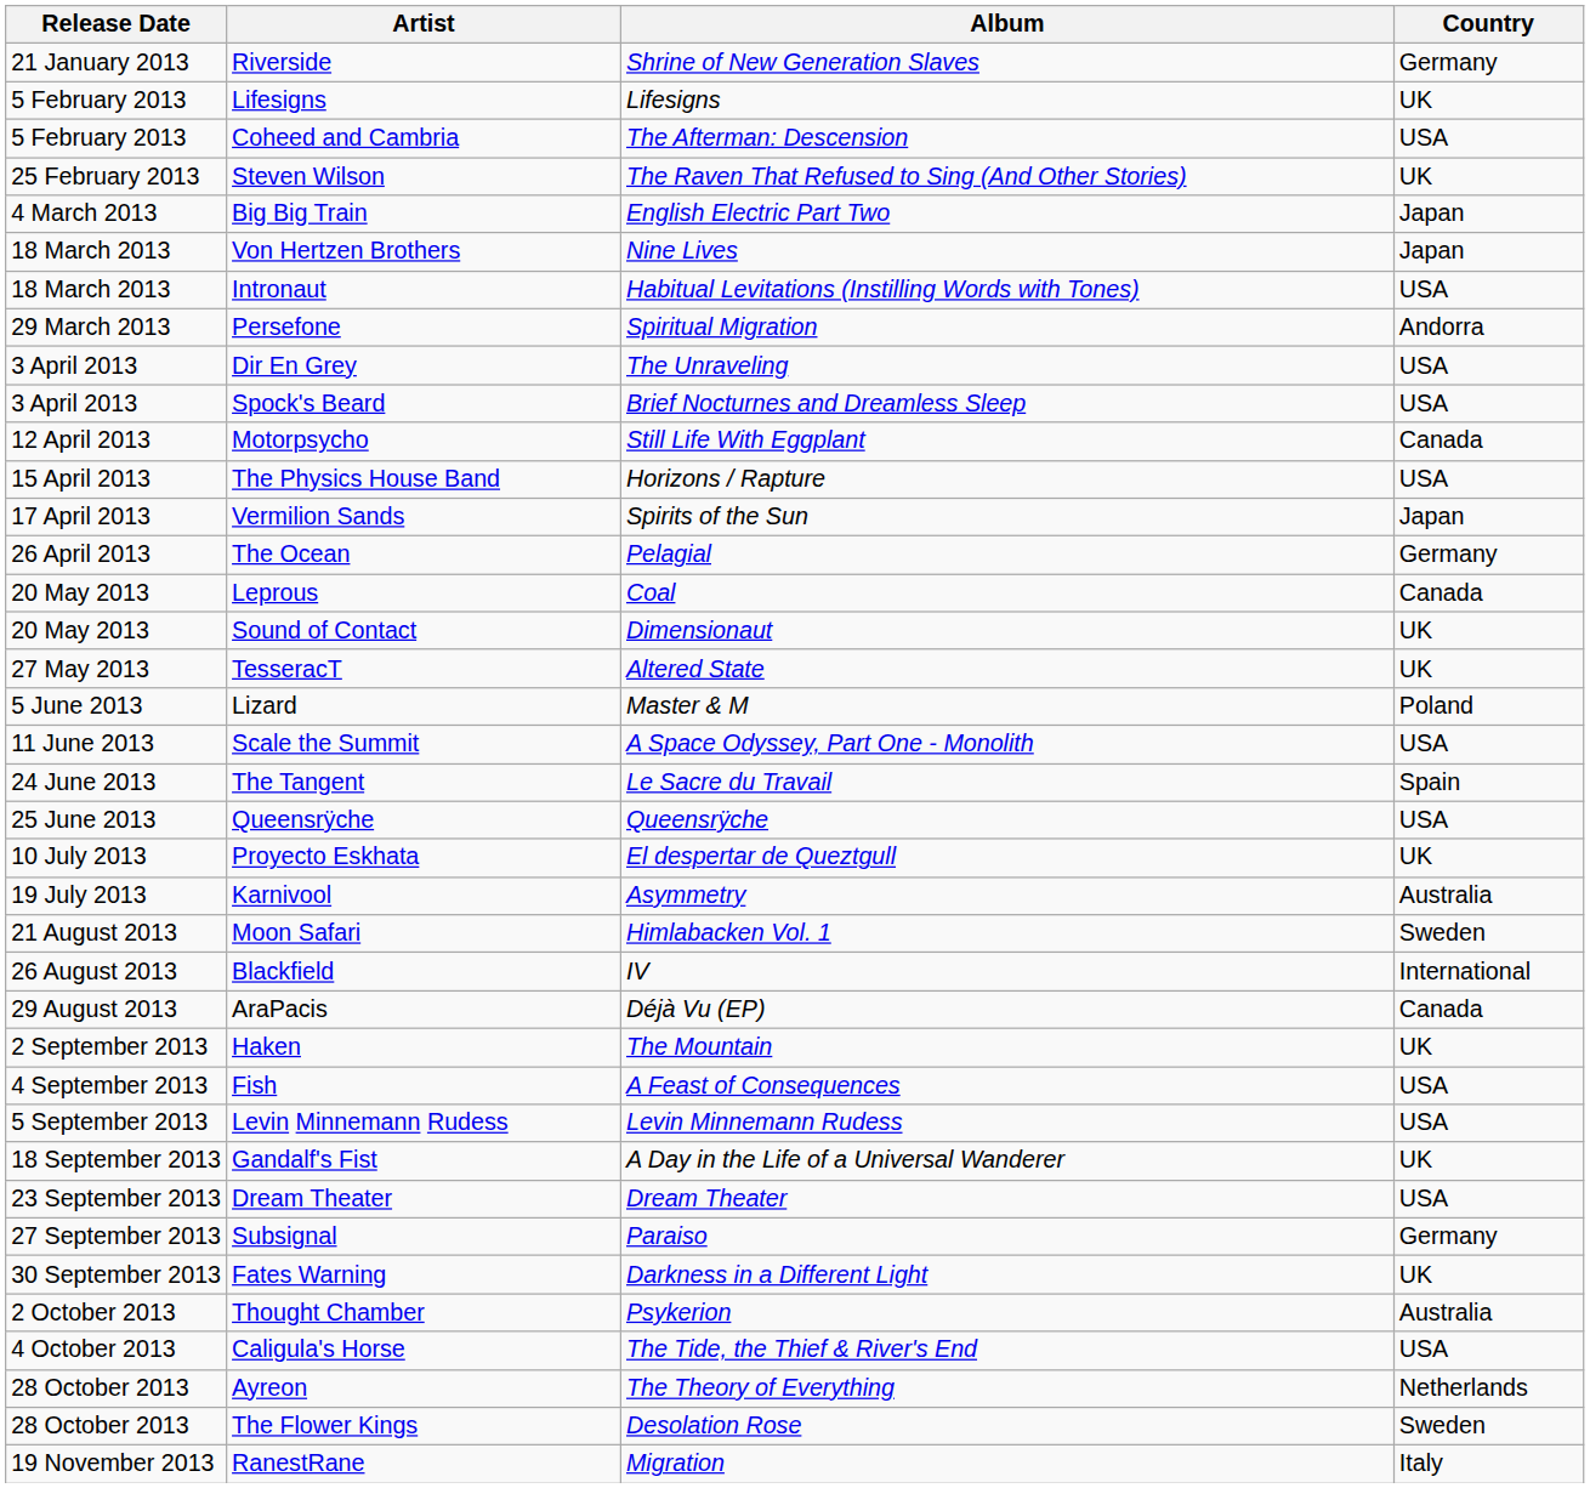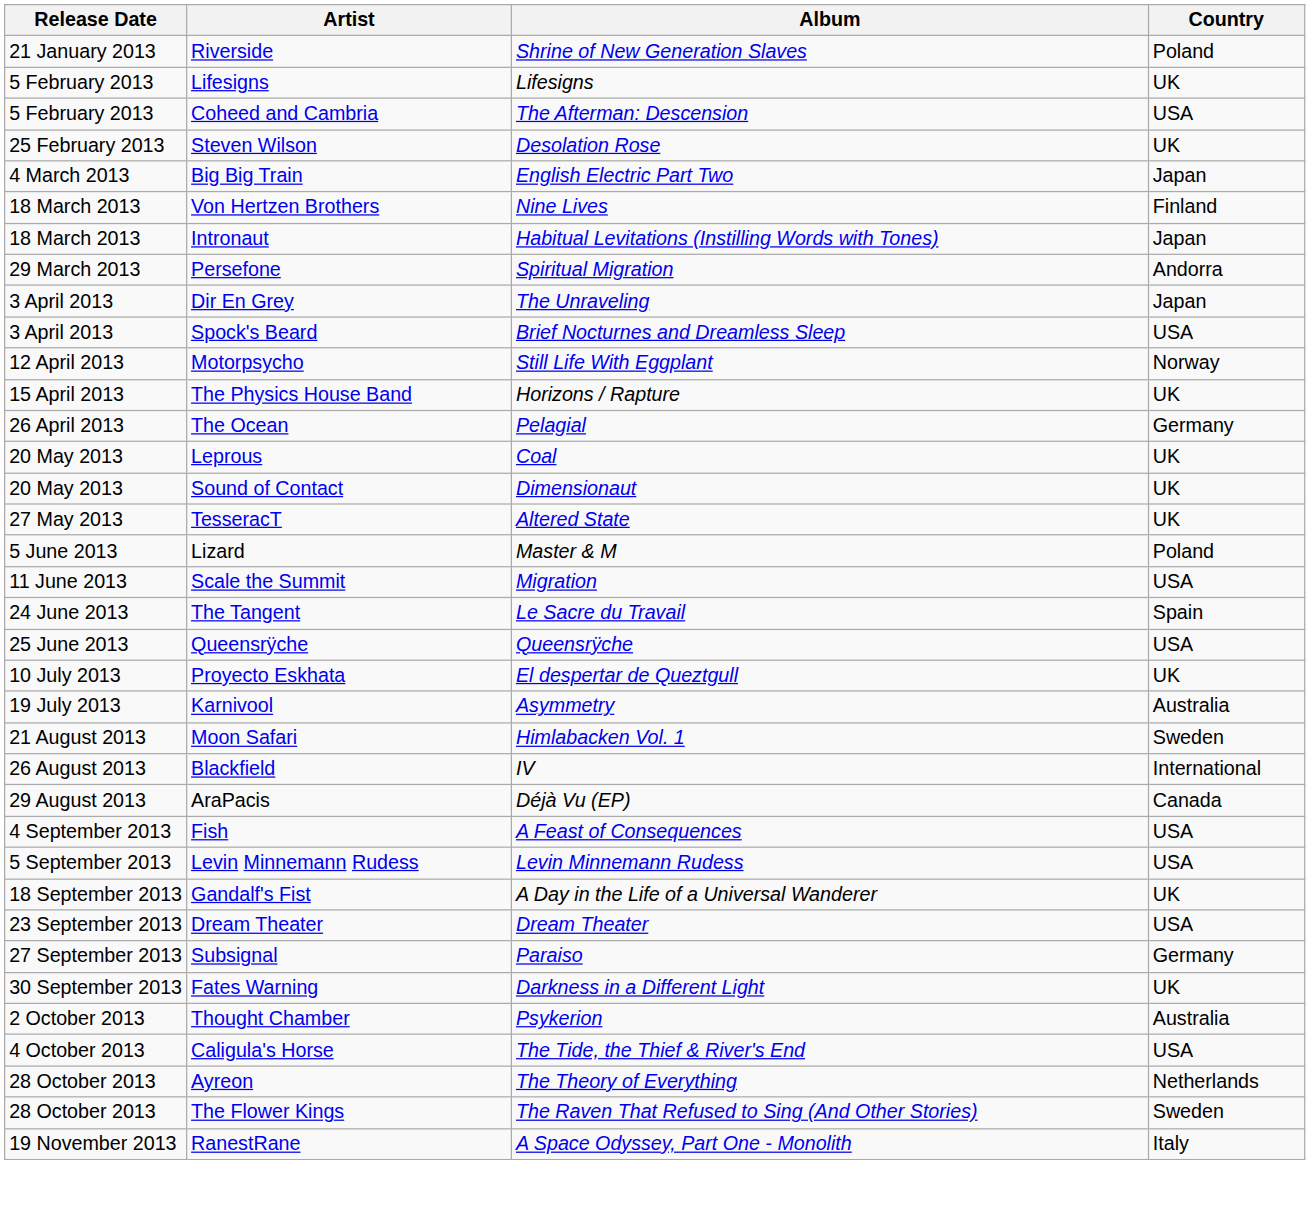Riverside | Country: Germany -> Poland
Steven Wilson | Album: The Raven That Refused to Sing (And Other Stories) -> Desolation Rose
Von Hertzen Brothers | Country: Japan -> Finland
Intronaut | Country: USA -> Japan
Dir En Grey | Country: USA -> Japan
Motorpsycho | Country: Canada -> Norway
The Physics House Band | Country: USA -> UK
- row: 17 April 2013 | Vermilion Sands | Spirits of the Sun | Japan
Leprous | Country: Canada -> UK
Scale the Summit | Album: A Space Odyssey, Part One - Monolith -> Migration
- row: 2 September 2013 | Haken | The Mountain | UK
The Flower Kings | Album: Desolation Rose -> The Raven That Refused to Sing (And Other Stories)
RanestRane | Album: Migration -> A Space Odyssey, Part One - Monolith
